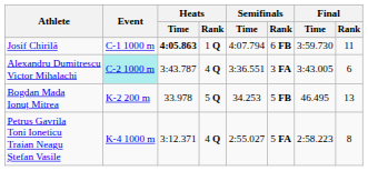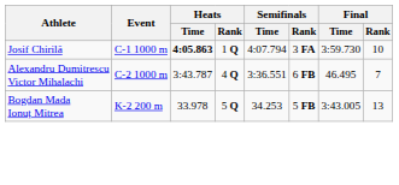Josif Chirilă | Semifinals / Rank: 6 FB -> 3 FA
Josif Chirilă | Final / Rank: 11 -> 10
Alexandru Dumitrescu Victor Mihalachi | Event: paleturquoise background -> no background
Alexandru Dumitrescu Victor Mihalachi | Semifinals / Rank: 3 FA -> 6 FB
Alexandru Dumitrescu Victor Mihalachi | Final / Time: 3:43.005 -> 46.495
Alexandru Dumitrescu Victor Mihalachi | Final / Rank: 6 -> 7
Bogdan Mada Ionuț Mitrea | Final / Time: 46.495 -> 3:43.005
- row: Petrus Gavrila Toni Ioneticu Traian Neagu Ștefan Vasile | K-4 1000 m | 3:12.371 | 4 Q | 2:55.027 | 5 FA | 2:58.223 | 8
